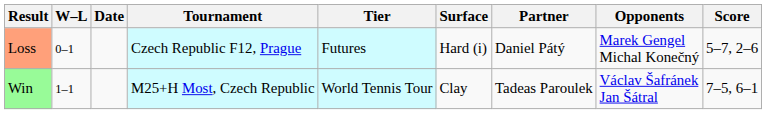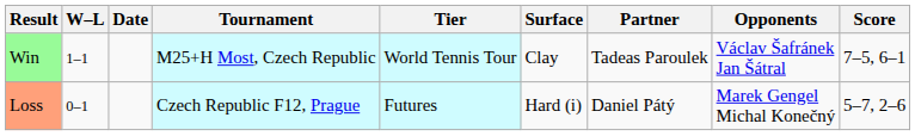rows swapped: Loss <-> Win
